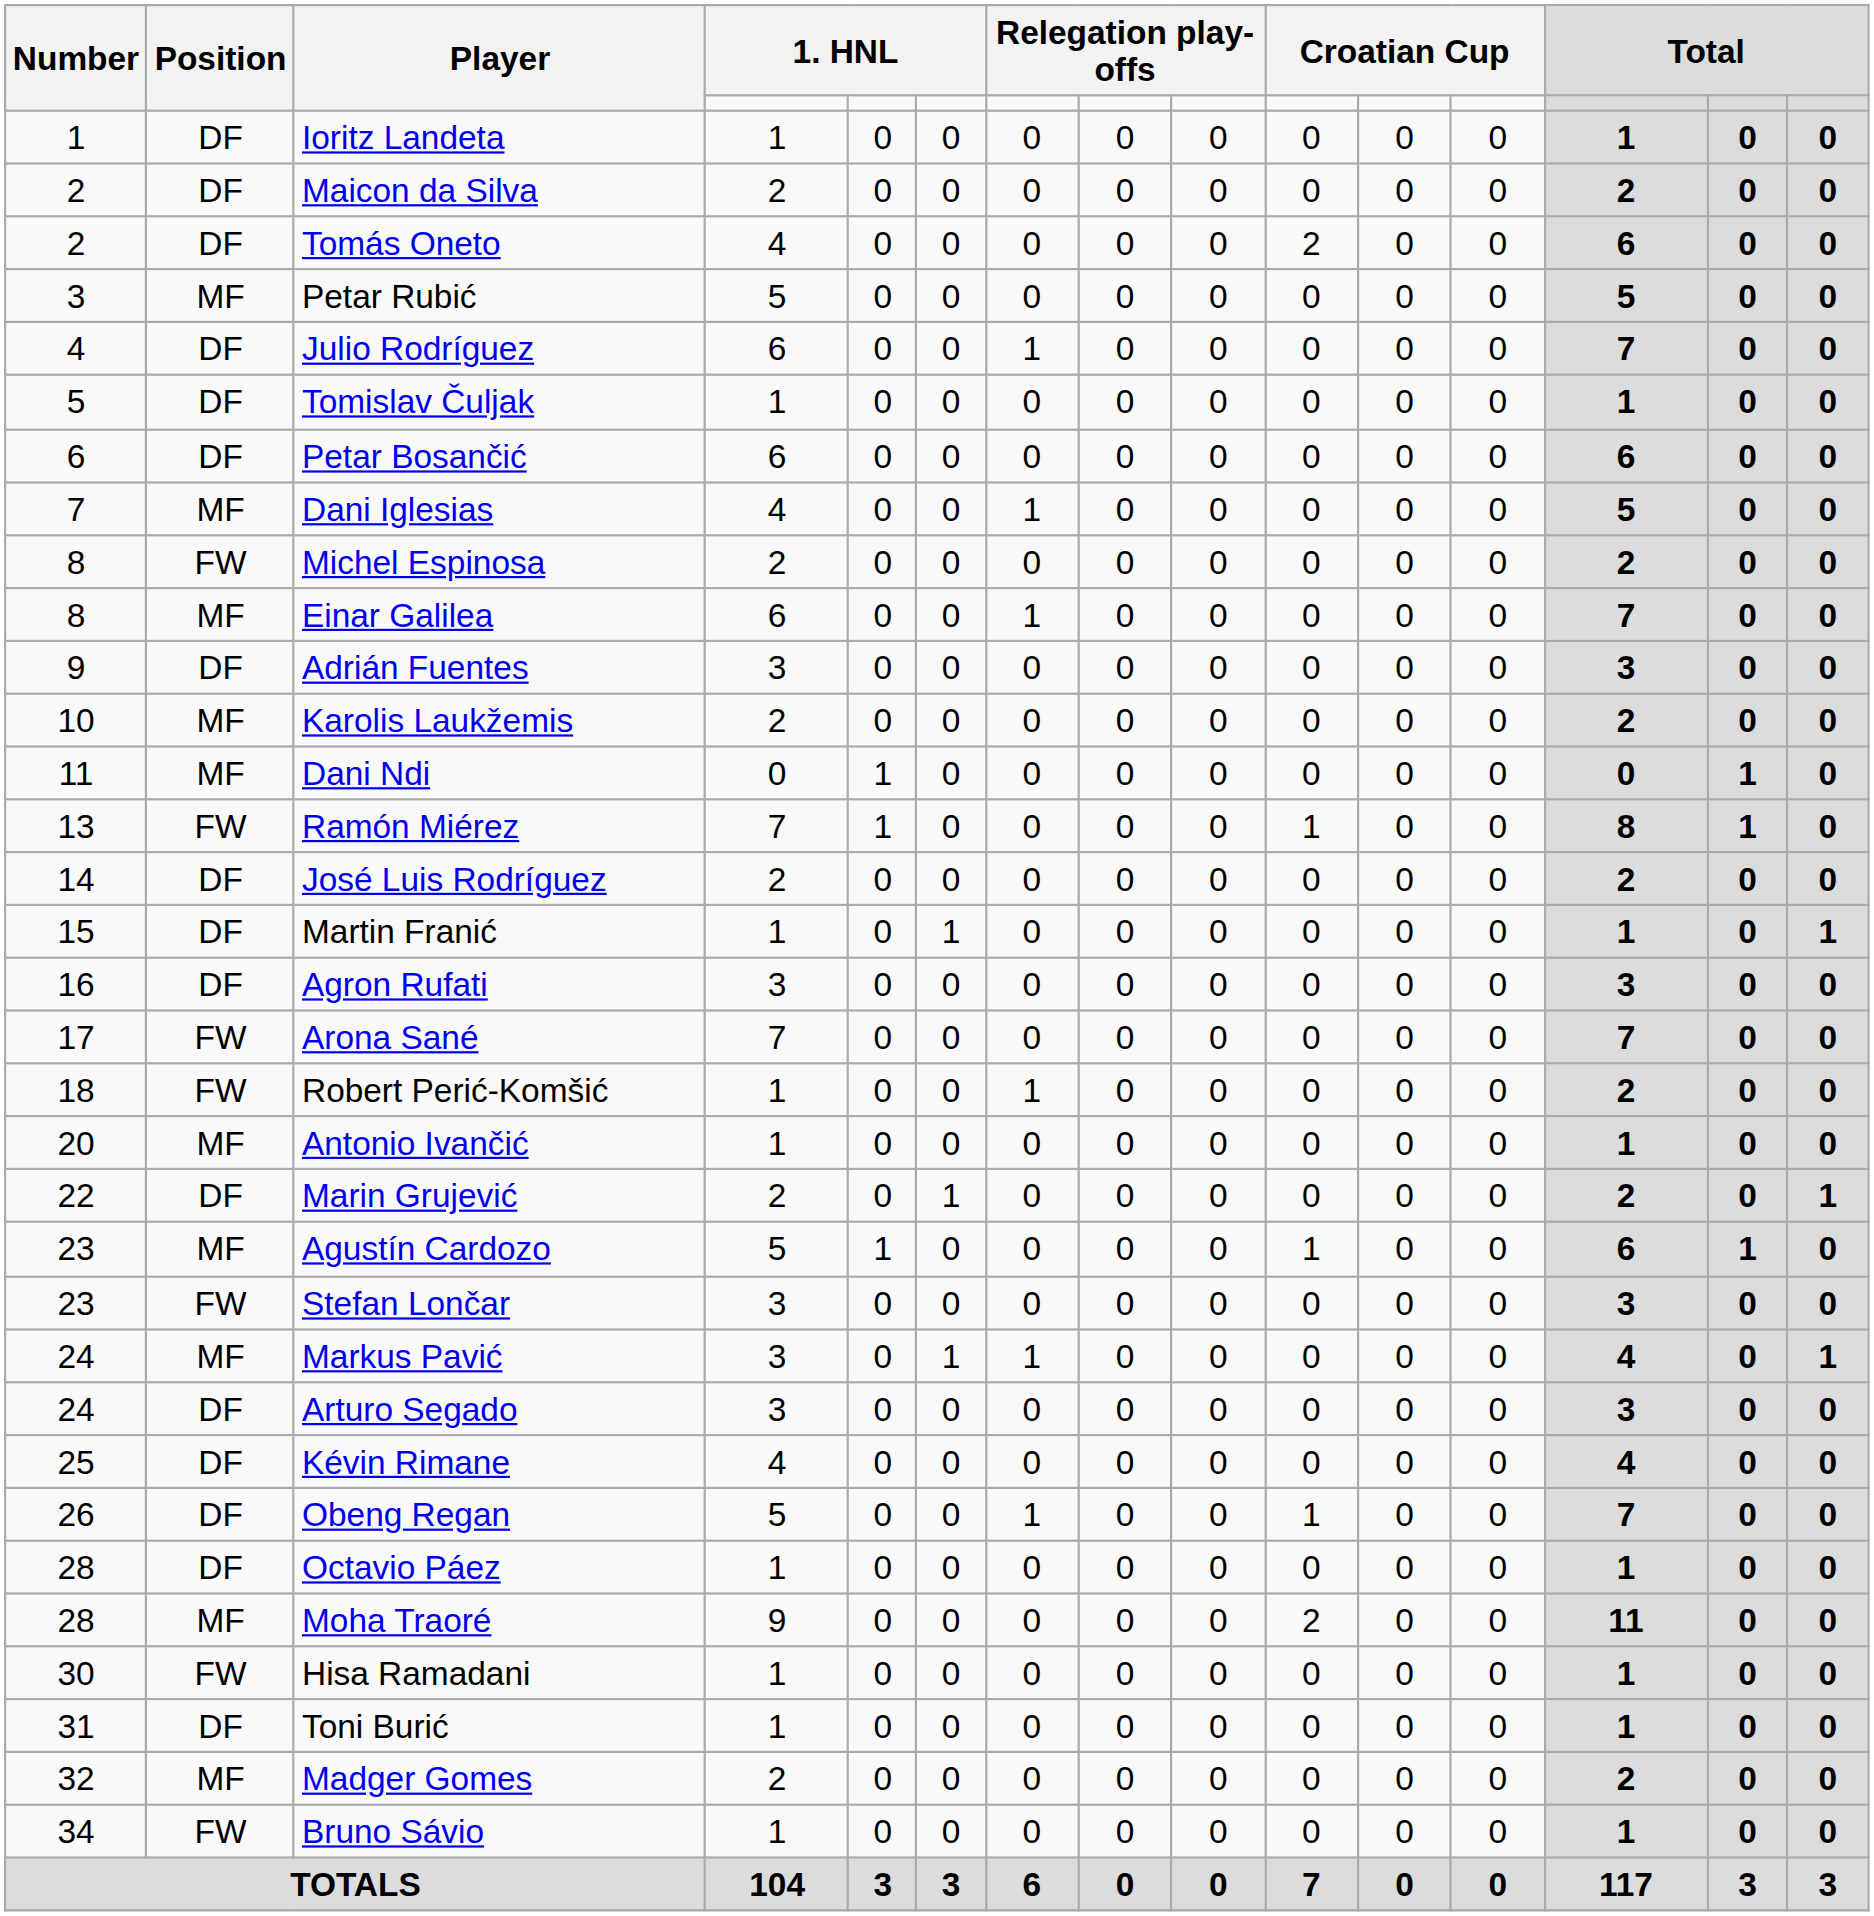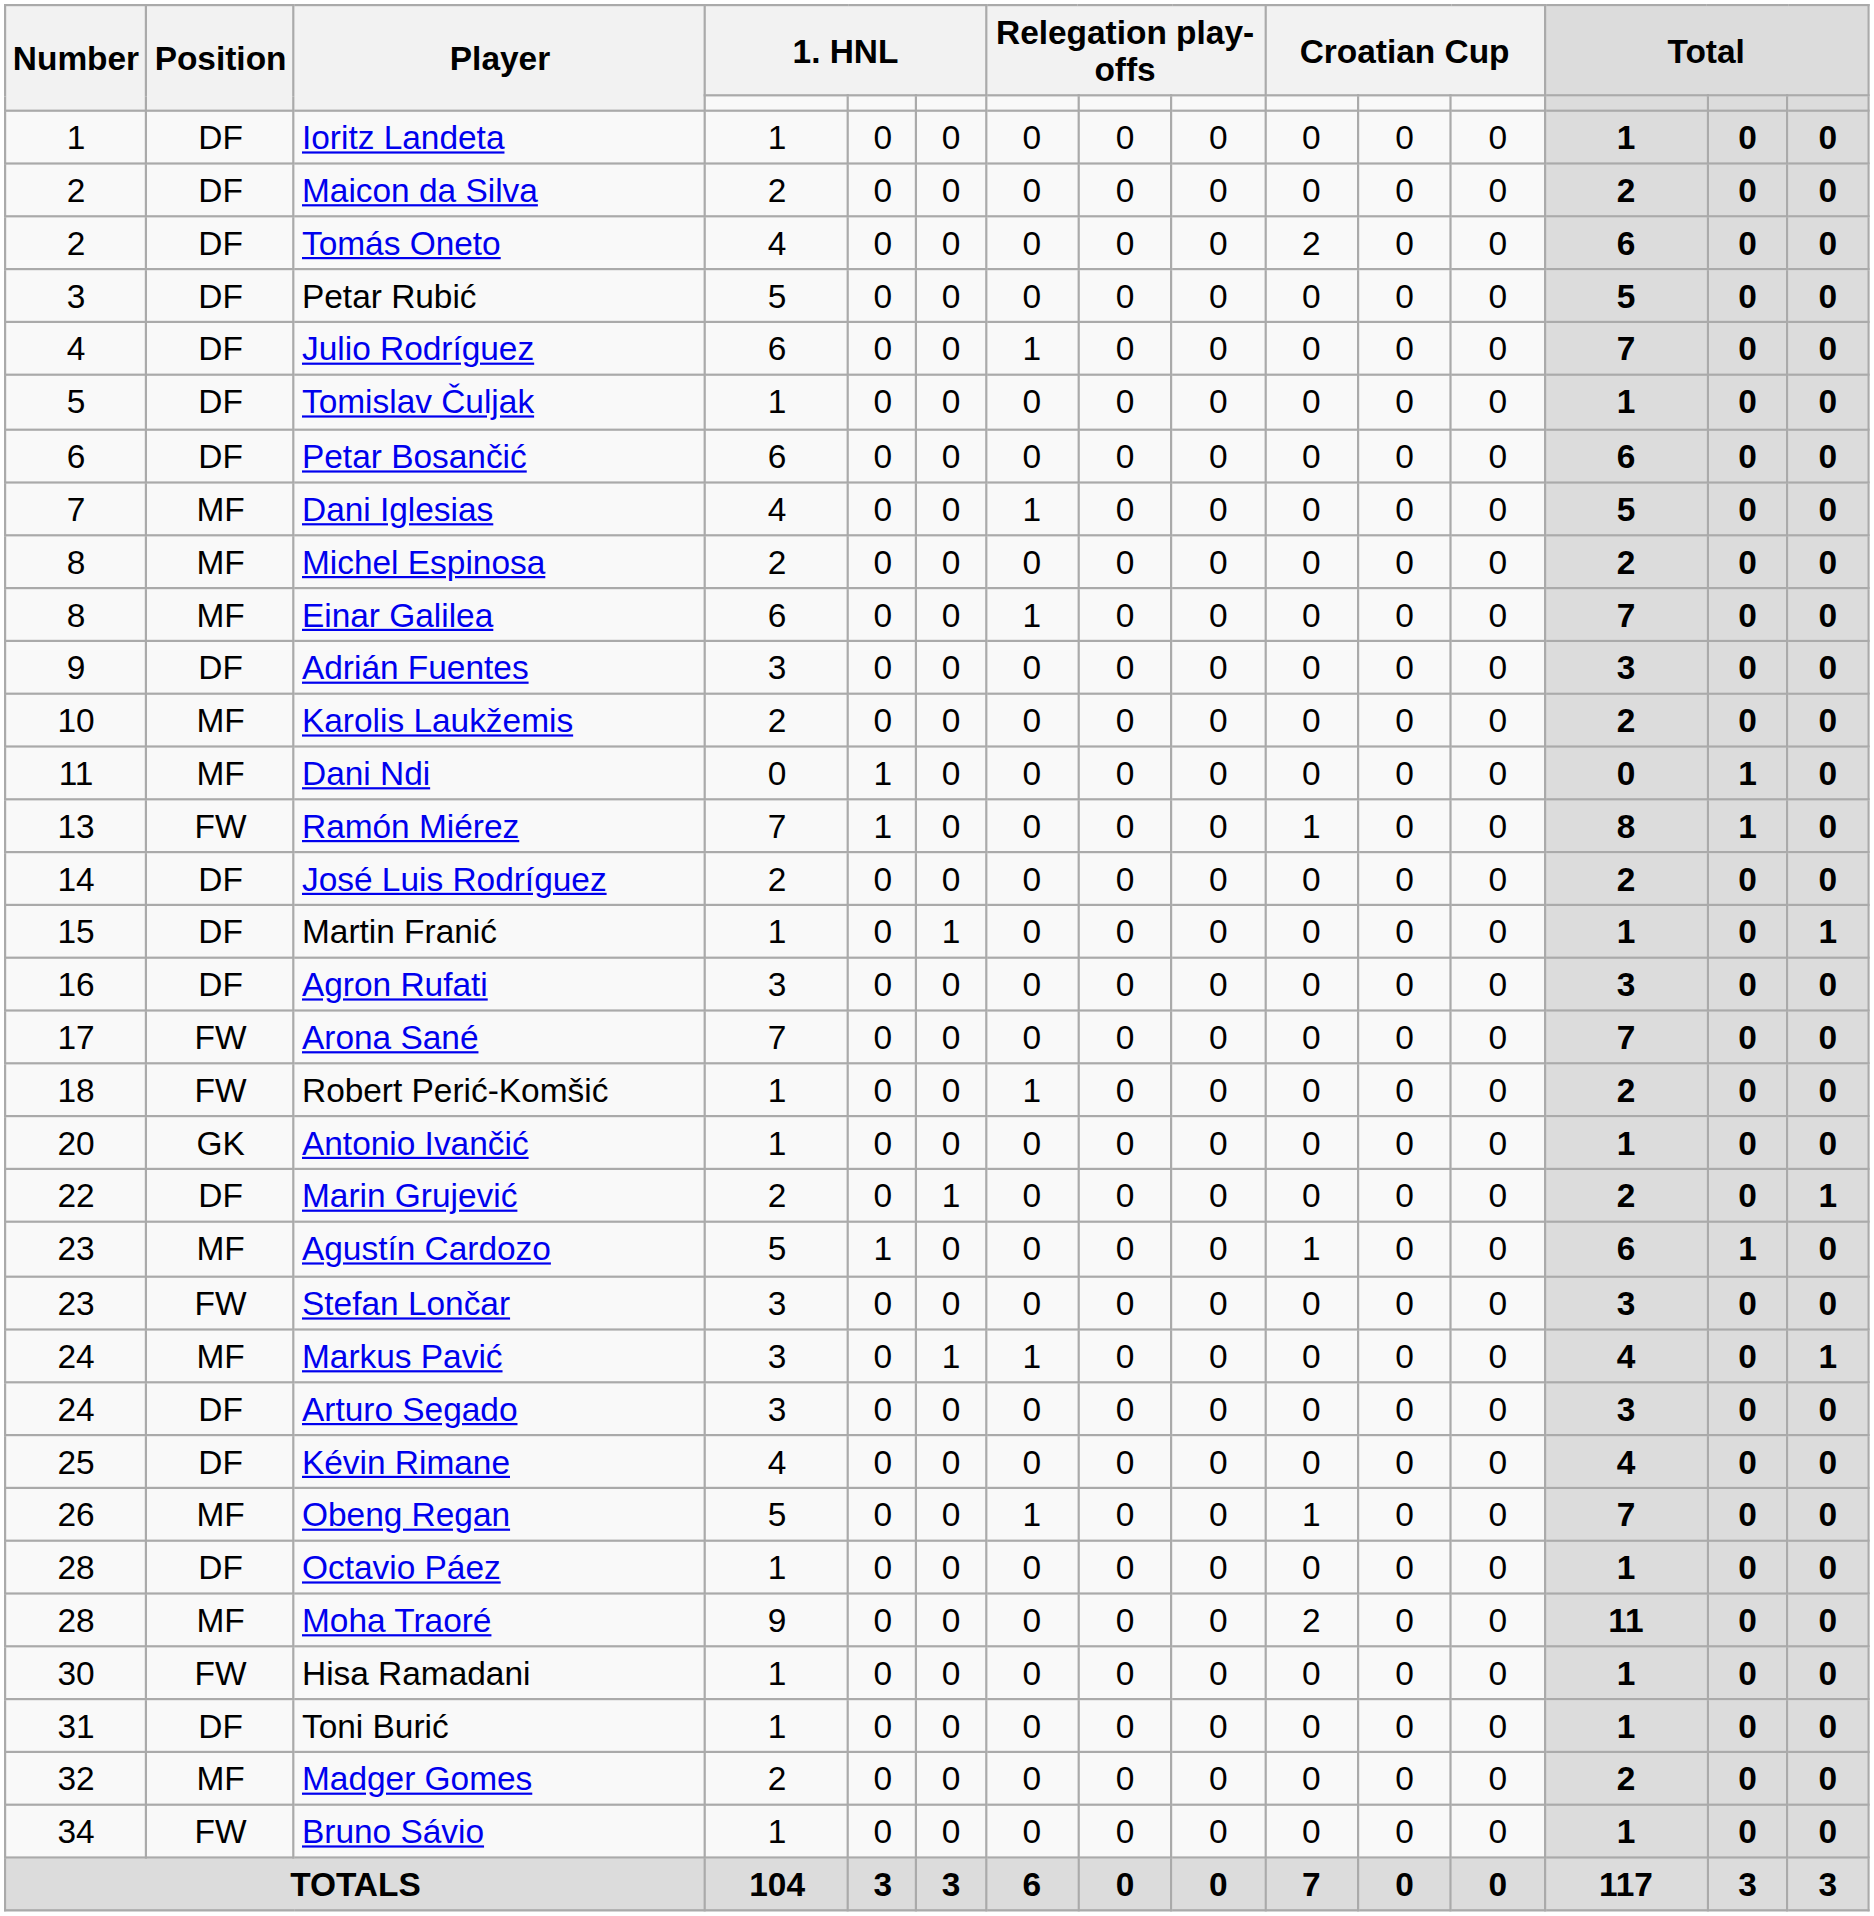Petar Rubić | Position: MF -> DF
Michel Espinosa | Position: FW -> MF
Antonio Ivančić | Position: MF -> GK
Obeng Regan | Position: DF -> MF
